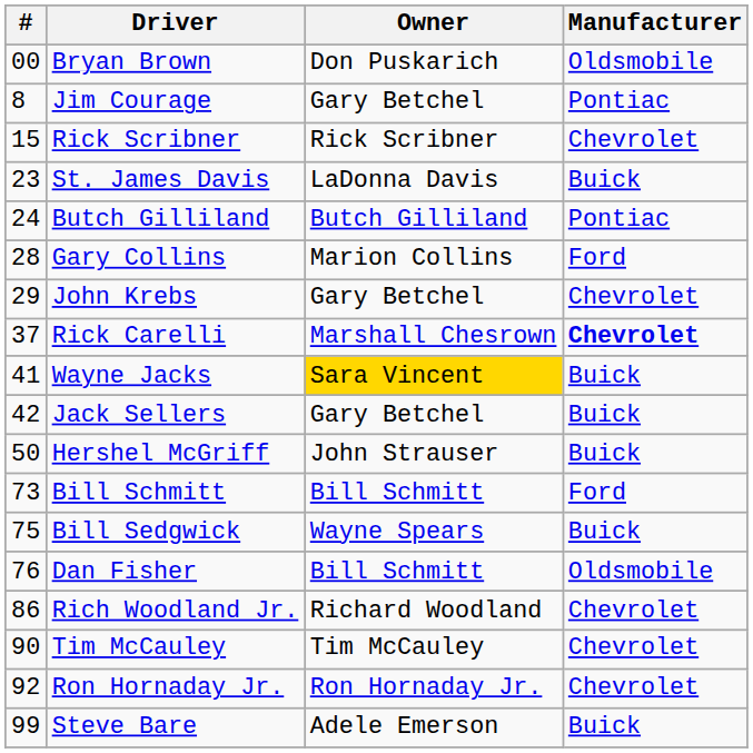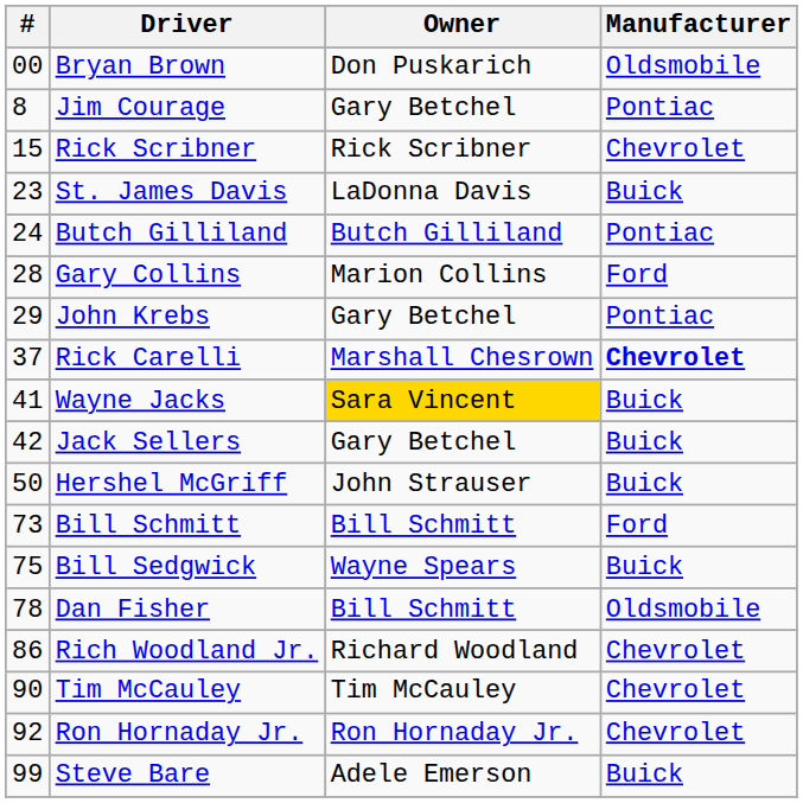John Krebs | Manufacturer: Chevrolet -> Pontiac
Dan Fisher | #: 76 -> 78
